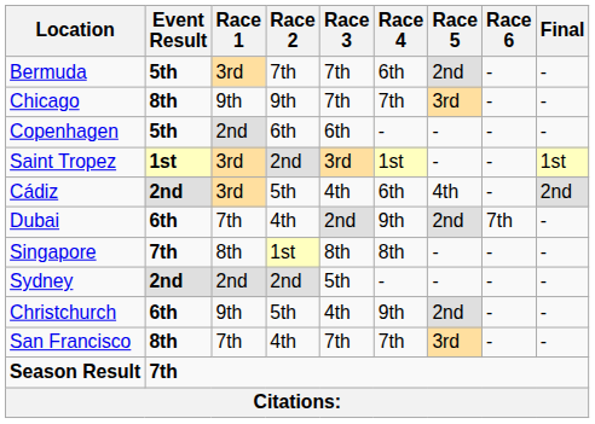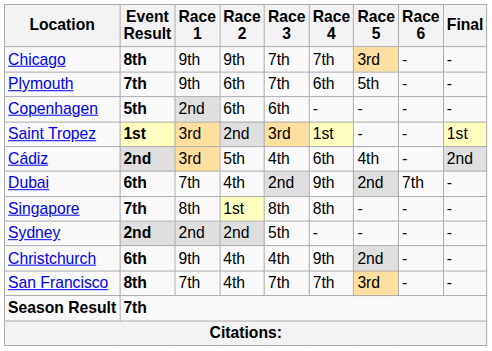- row: Bermuda | 5th | 3rd | 7th | 7th | 6th | 2nd | - | -
+ row: Plymouth | 7th | 9th | 6th | 7th | 6th | 5th | - | -
Christchurch | Race 2: 5th -> 4th
